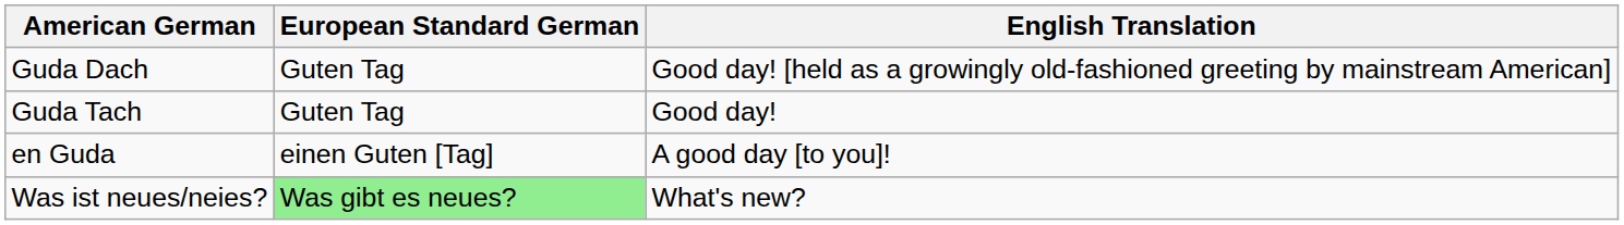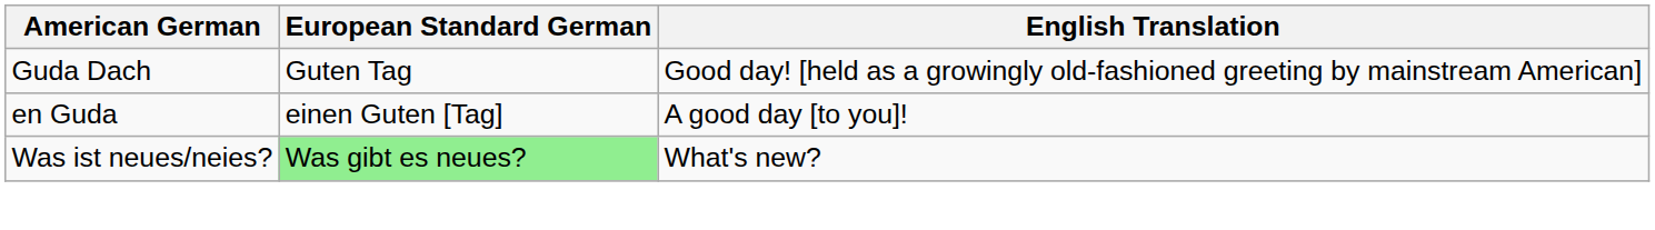- row: Guda Tach | Guten Tag | Good day!
